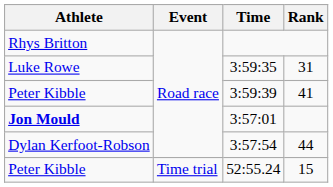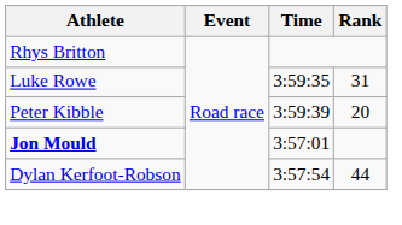3:59:39 | Rank: 41 -> 20
- row: Peter Kibble | Time trial | 52:55.24 | 15
